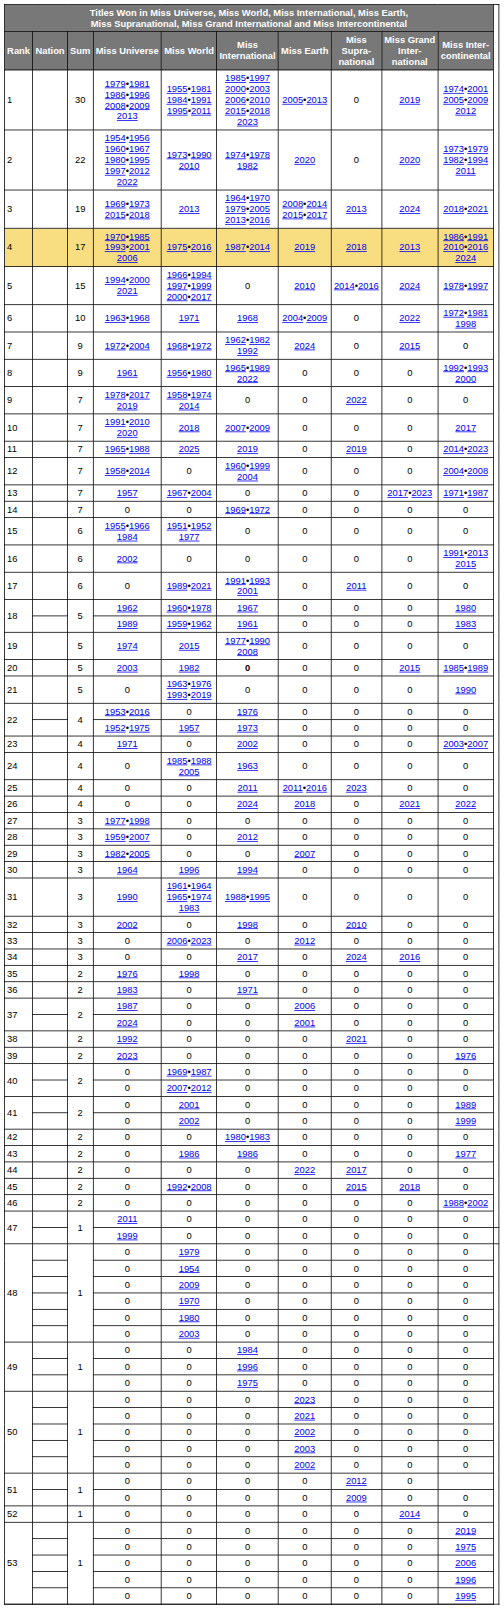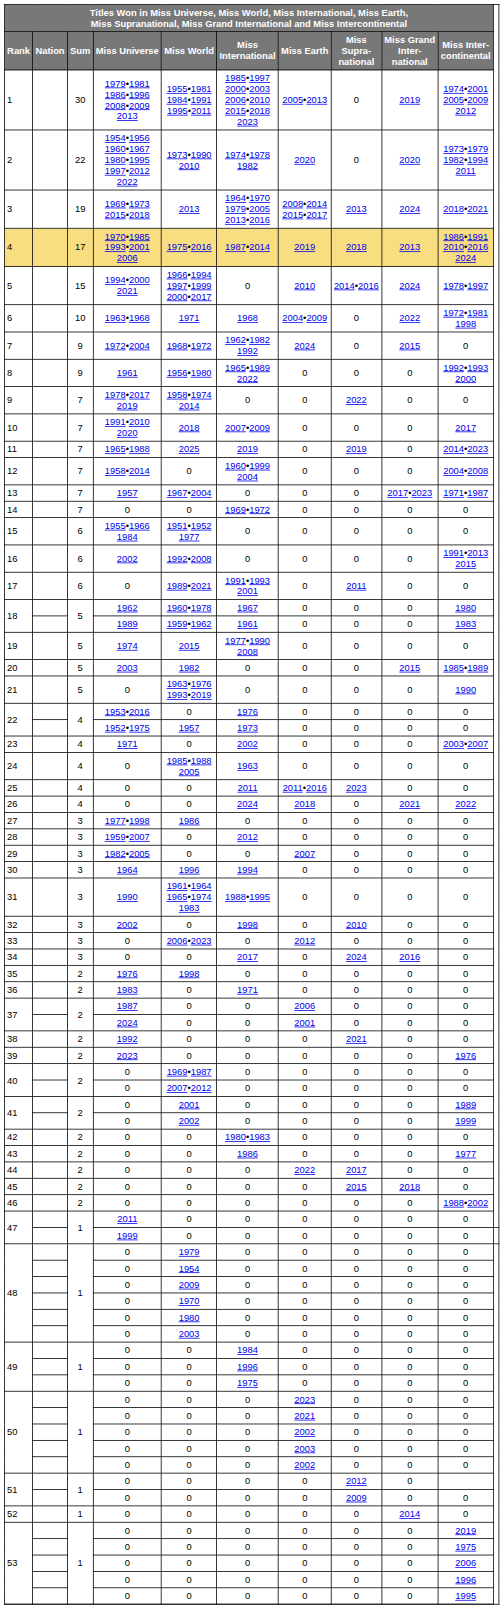16 | column 5: 0 -> 1992•2008
20 | column 6: bold -> normal
27 | column 5: 0 -> 1986
43 | column 5: 1986 -> 0
45 | column 5: 1992•2008 -> 0
